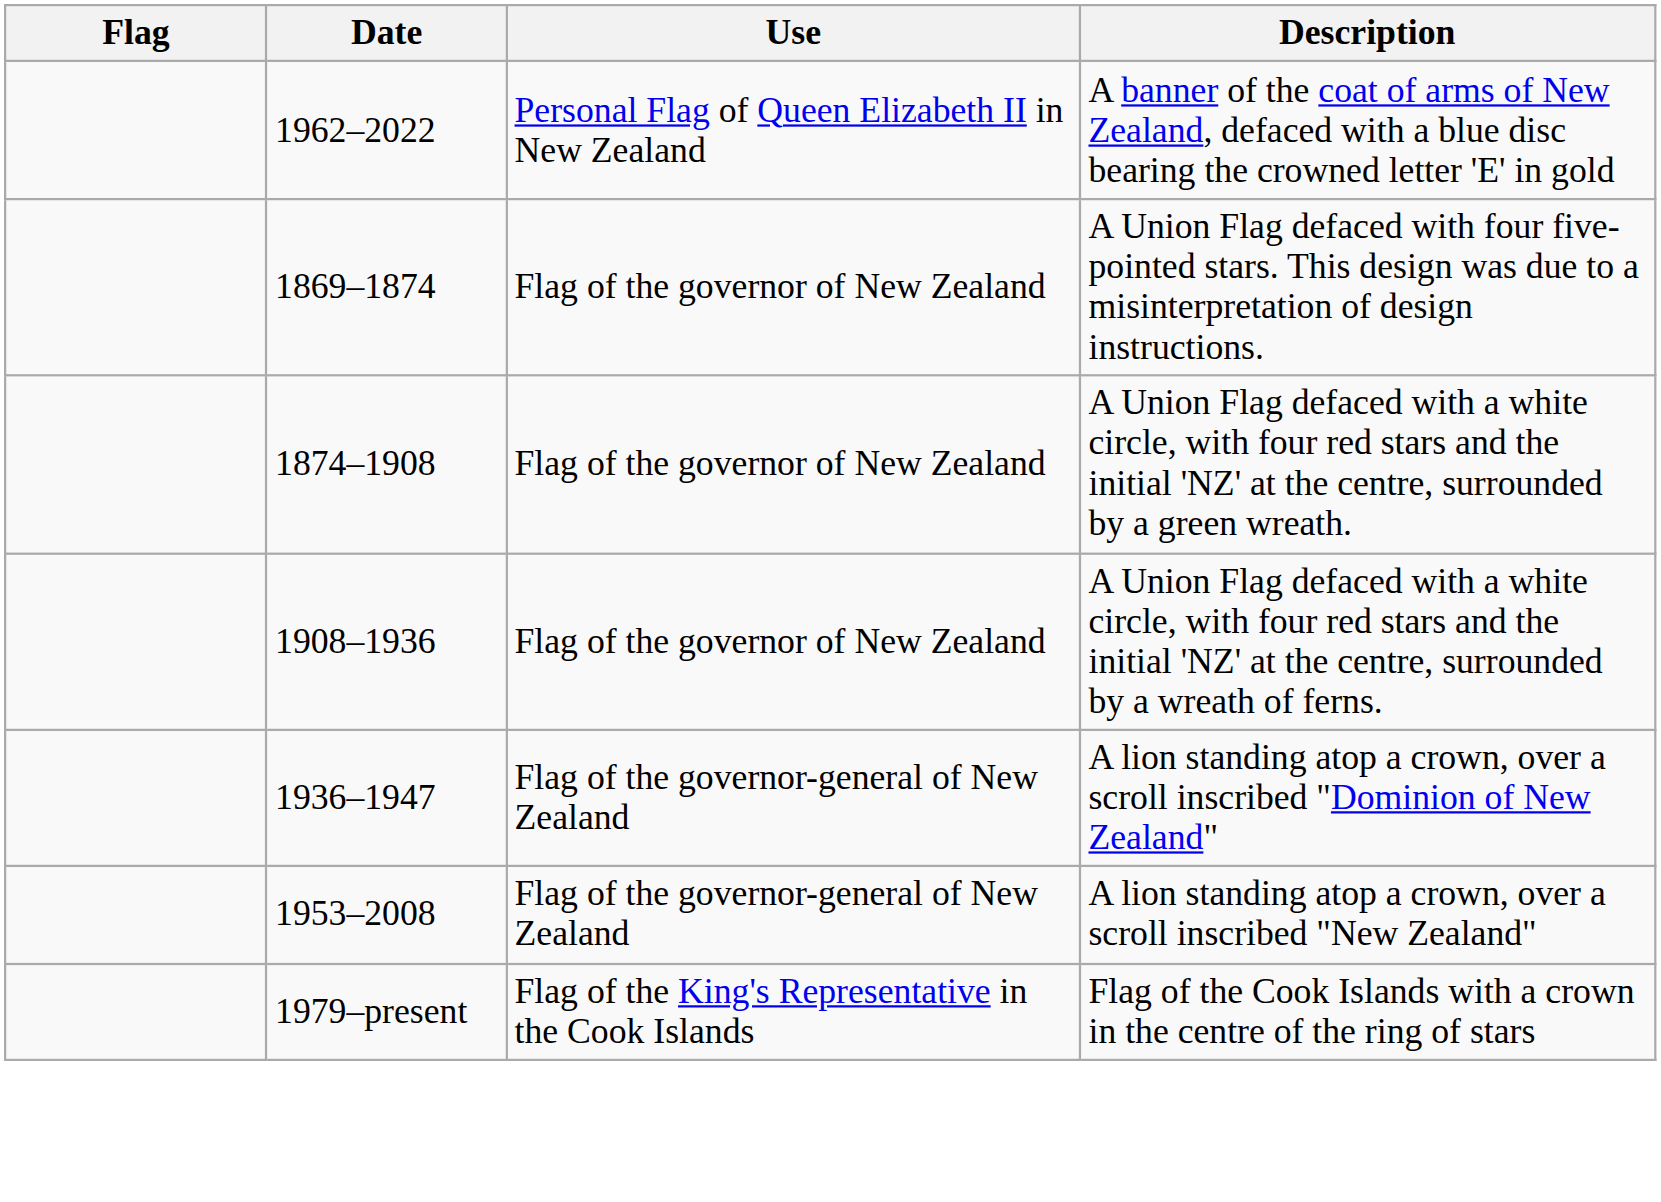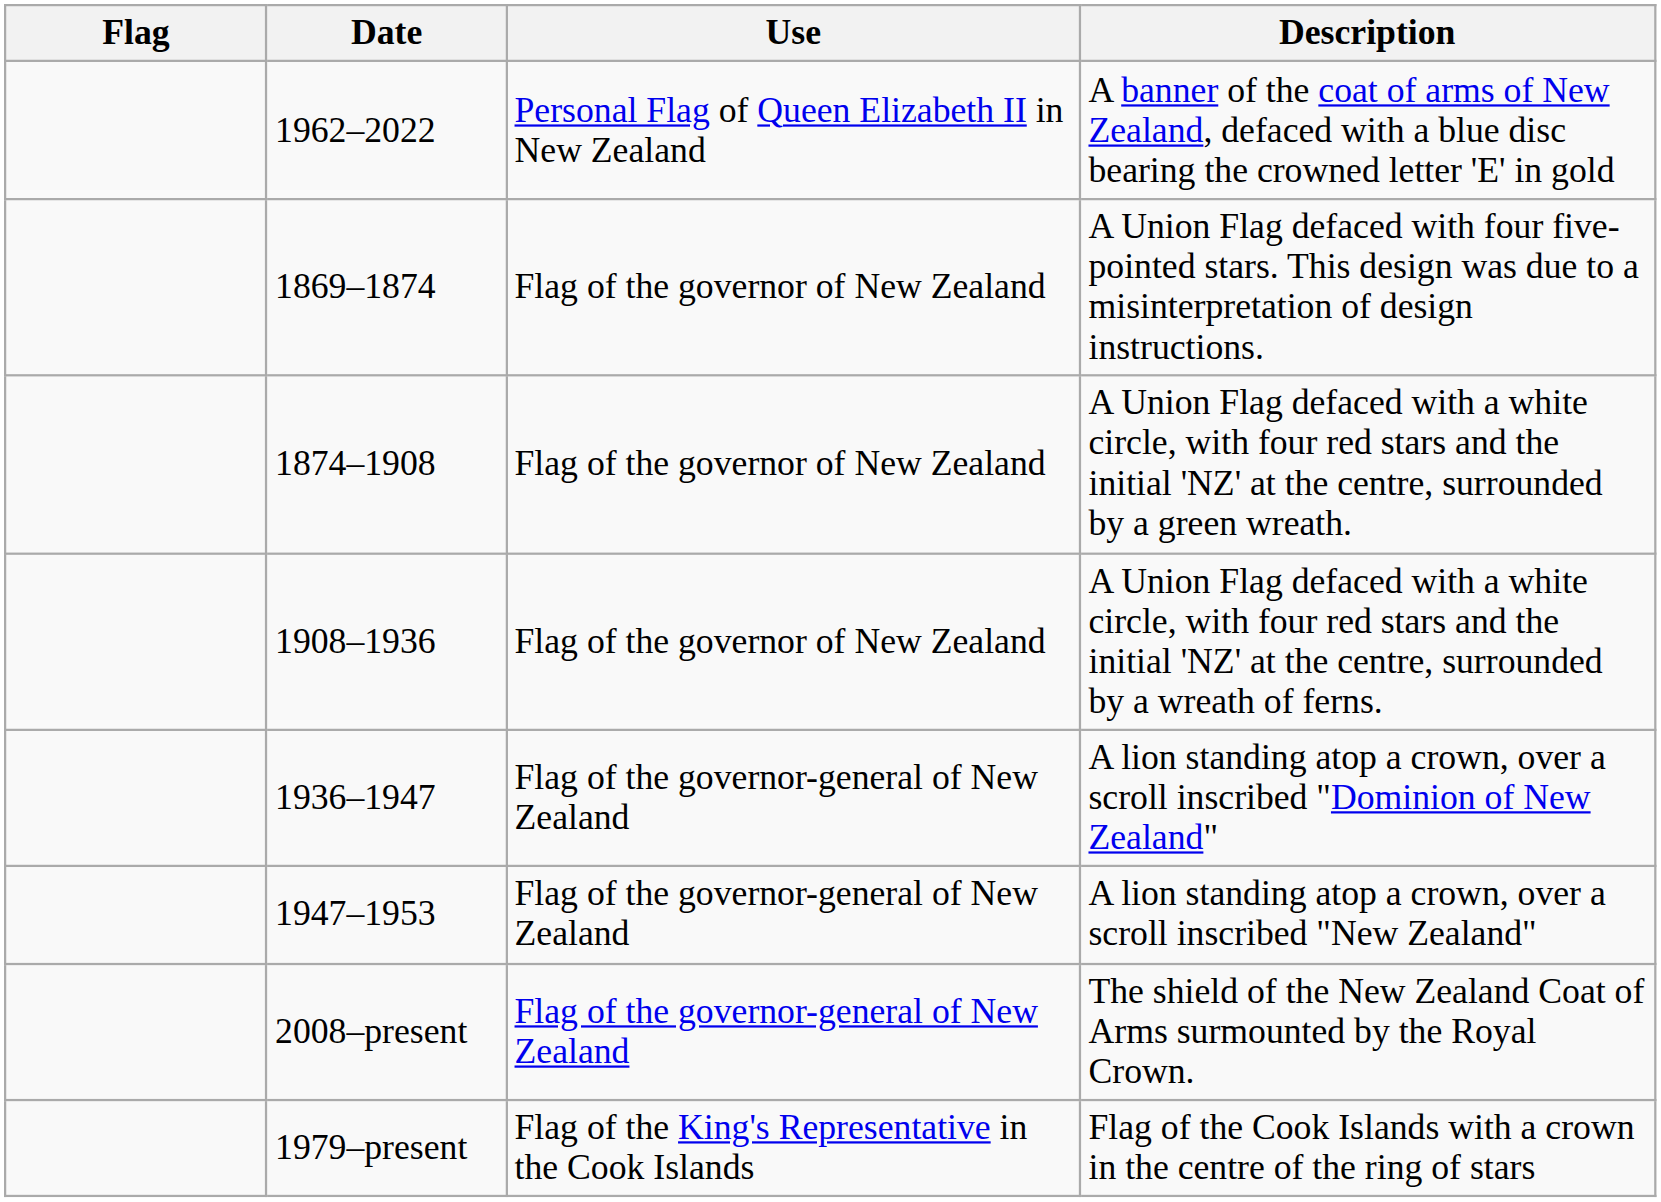+ row: 1947–1953 | Flag of the governor-general of New Zealand | A lion standing atop a crown, over a scroll inscribed "New Zealand"
- row: 1953–2008 | Flag of the governor-general of New Zealand | A lion standing atop a crown, over a scroll inscribed "New Zealand"
+ row: 2008–present | Flag of the governor-general of New Zealand | The shield of the New Zealand Coat of Arms surmounted by the Royal Crown.
